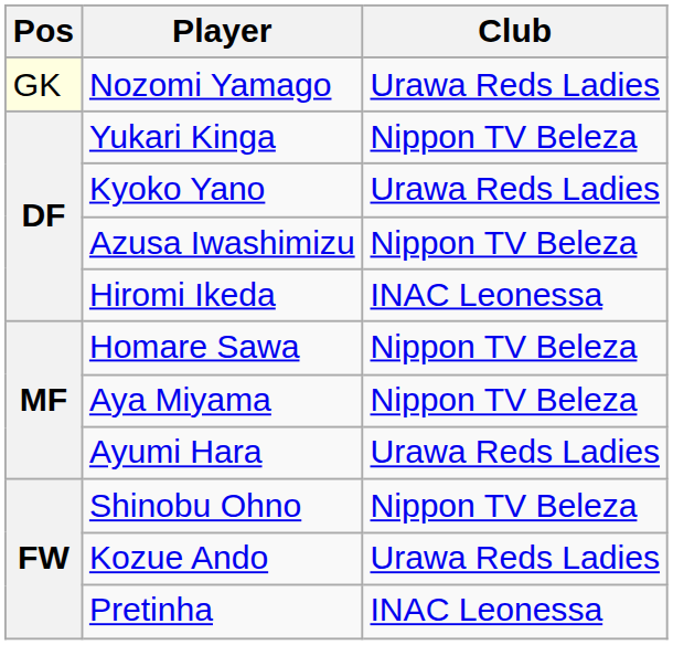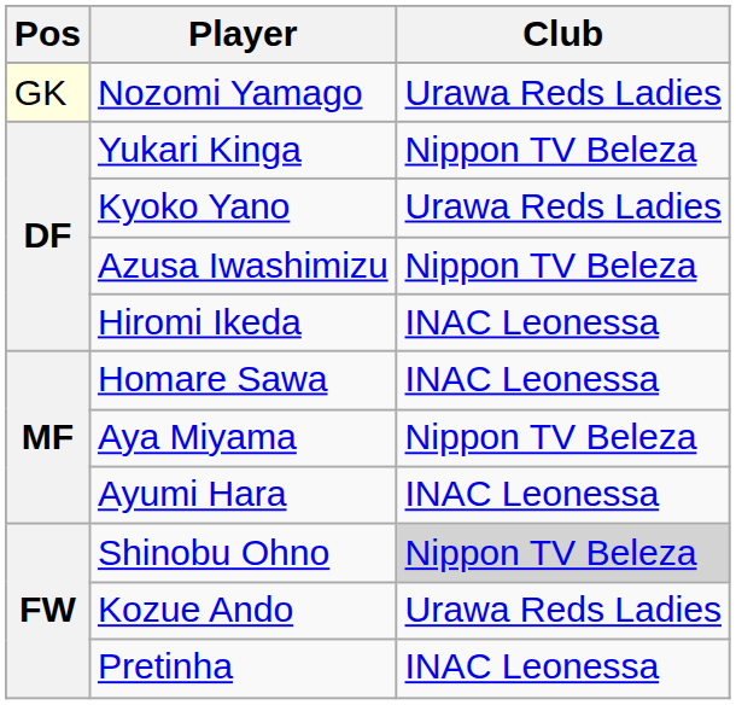Homare Sawa | Club: Nippon TV Beleza -> INAC Leonessa
Ayumi Hara | Club: Urawa Reds Ladies -> INAC Leonessa
Shinobu Ohno | Club: no background -> lightgrey background
